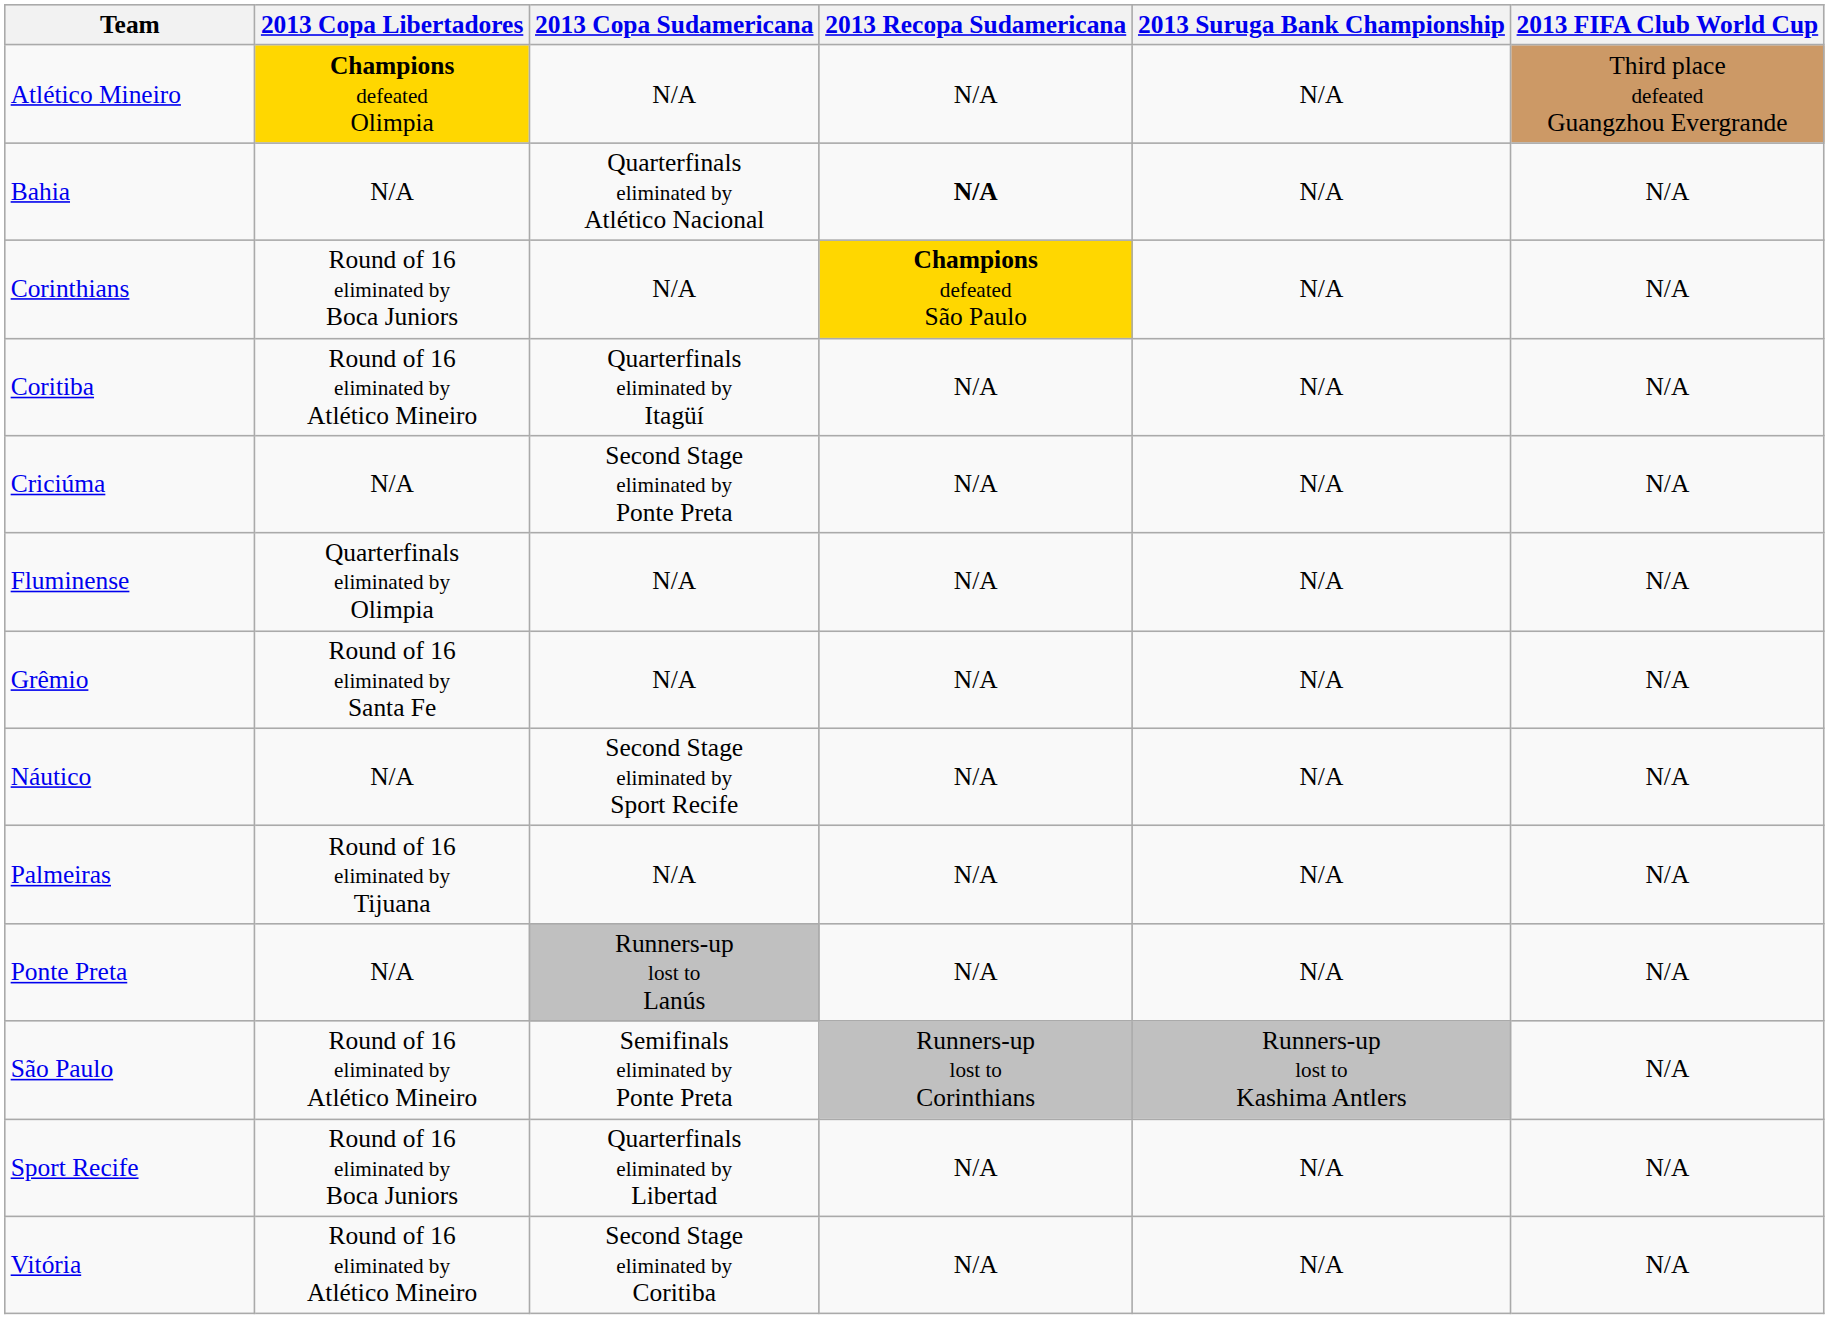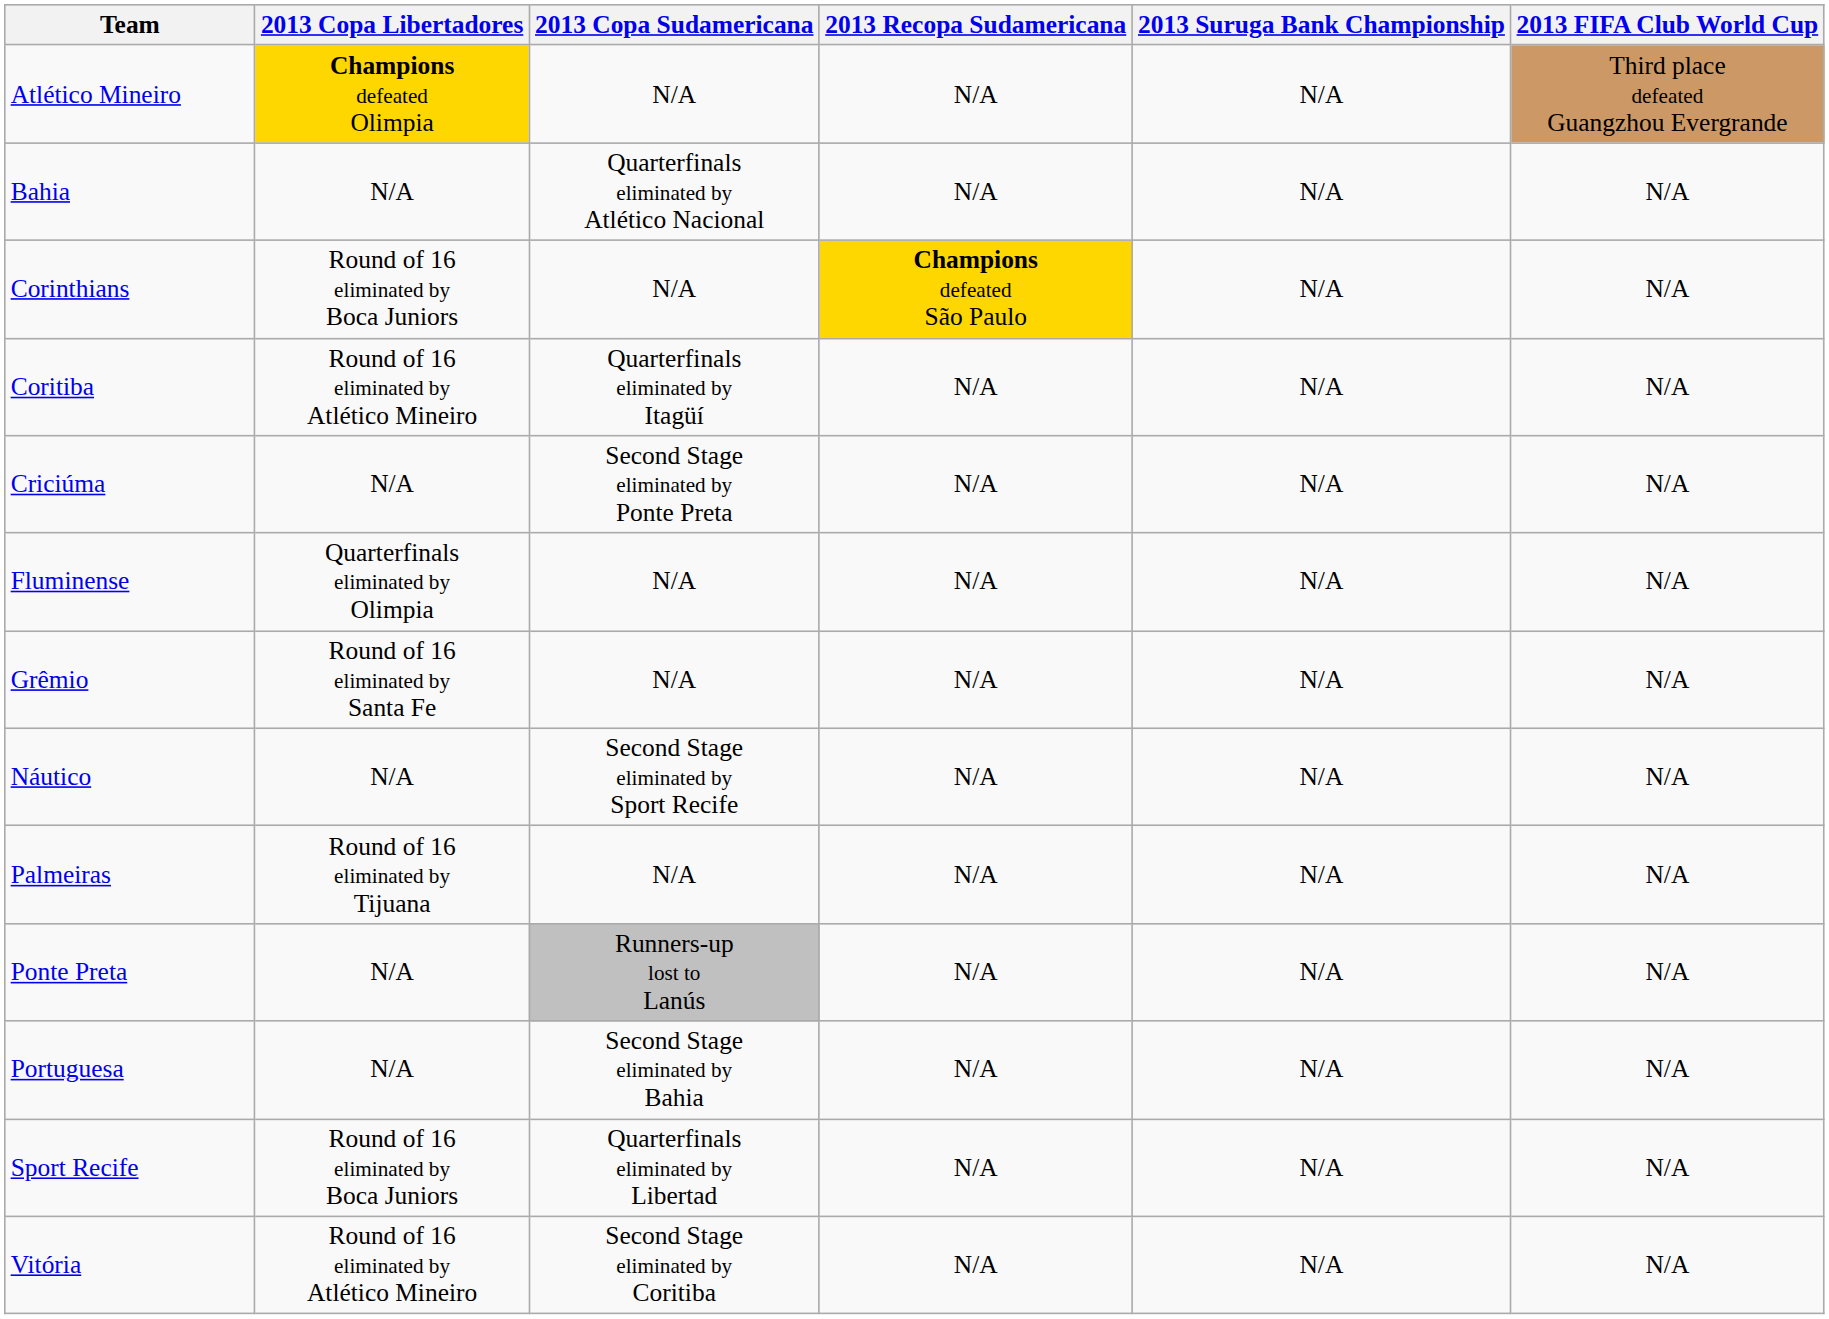Bahia | 2013 Recopa Sudamericana: bold -> normal
+ row: Portuguesa | N/A | Second Stage eliminated by Bahia | N/A | N/A | N/A
- row: São Paulo | Round of 16 eliminated by Atlético Mineiro | Semifinals eliminated by Ponte Preta | Runners-up lost to Corinthians | Runners-up lost to Kashima Antlers | N/A
